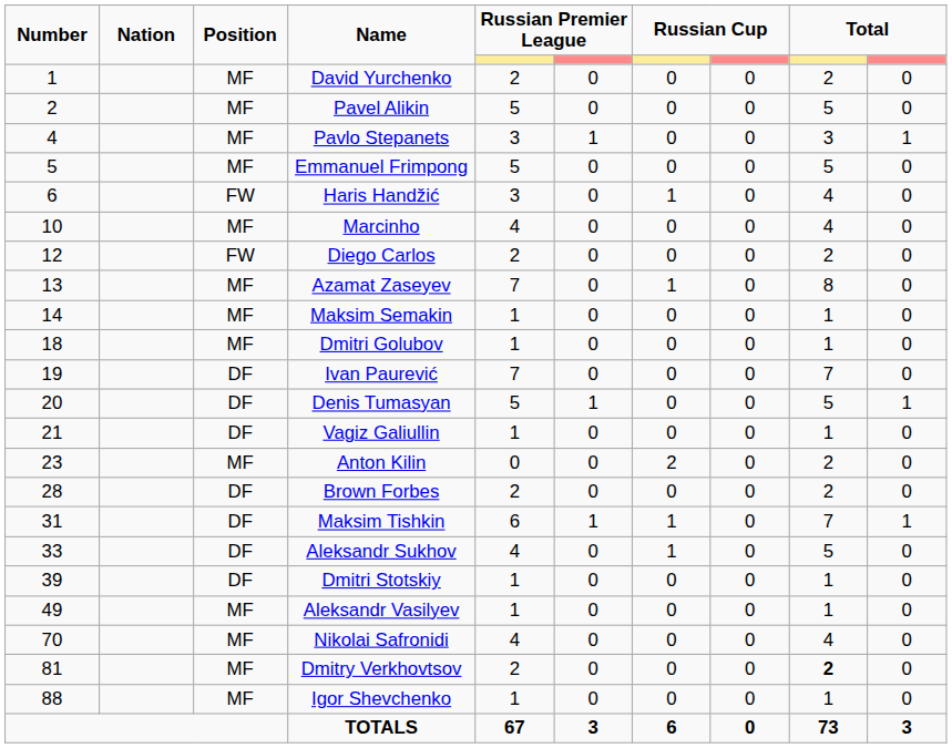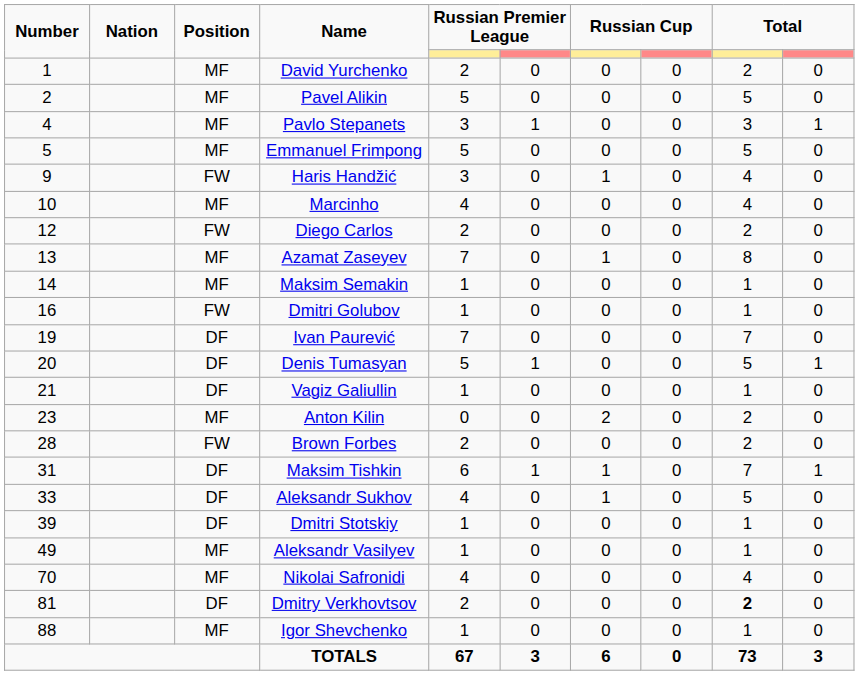Haris Handžić | Number: 6 -> 9
Dmitri Golubov | Number: 18 -> 16
Dmitri Golubov | Position: MF -> FW
Brown Forbes | Position: DF -> FW
Dmitry Verkhovtsov | Position: MF -> DF
